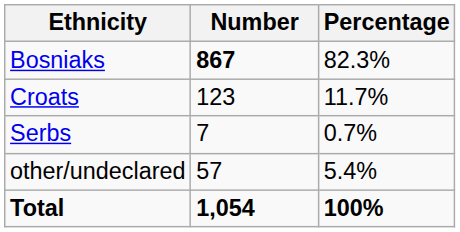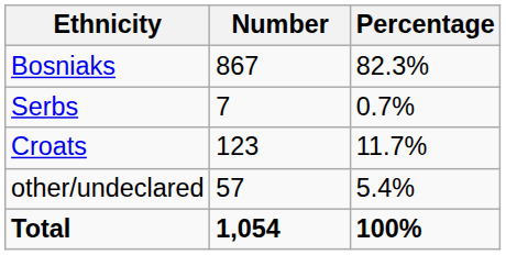Bosniaks | Number: bold -> normal
rows swapped: Croats <-> Serbs
